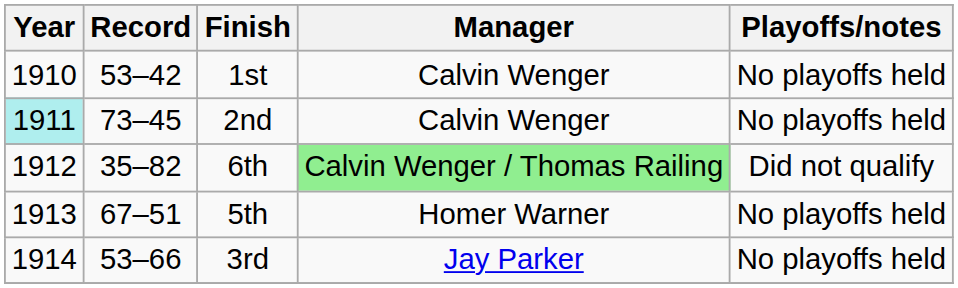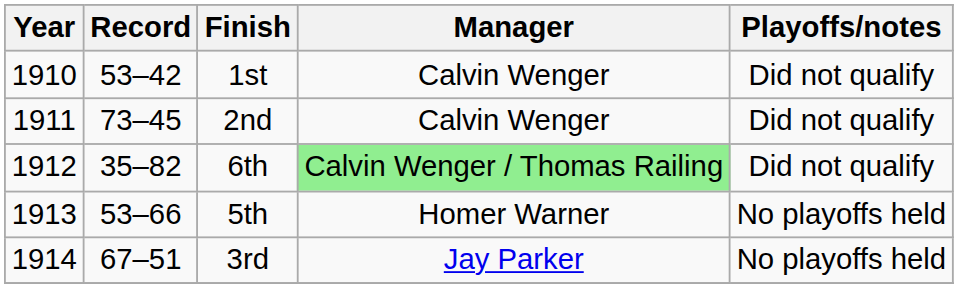1st | Playoffs/notes: No playoffs held -> Did not qualify
2nd | Year: paleturquoise background -> no background
2nd | Playoffs/notes: No playoffs held -> Did not qualify
5th | Record: 67–51 -> 53–66
3rd | Record: 53–66 -> 67–51
